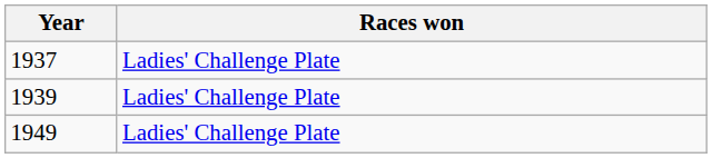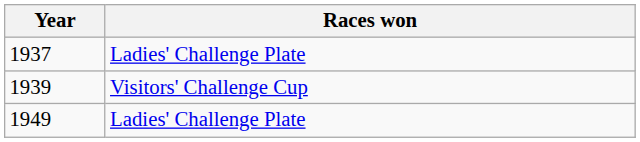1939 | Races won: Ladies' Challenge Plate -> Visitors' Challenge Cup
